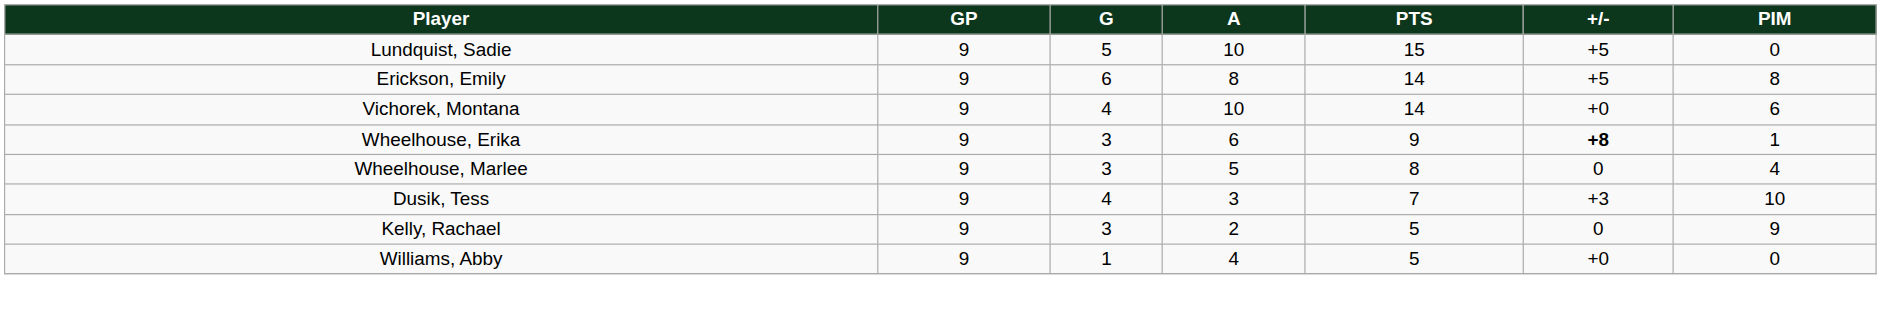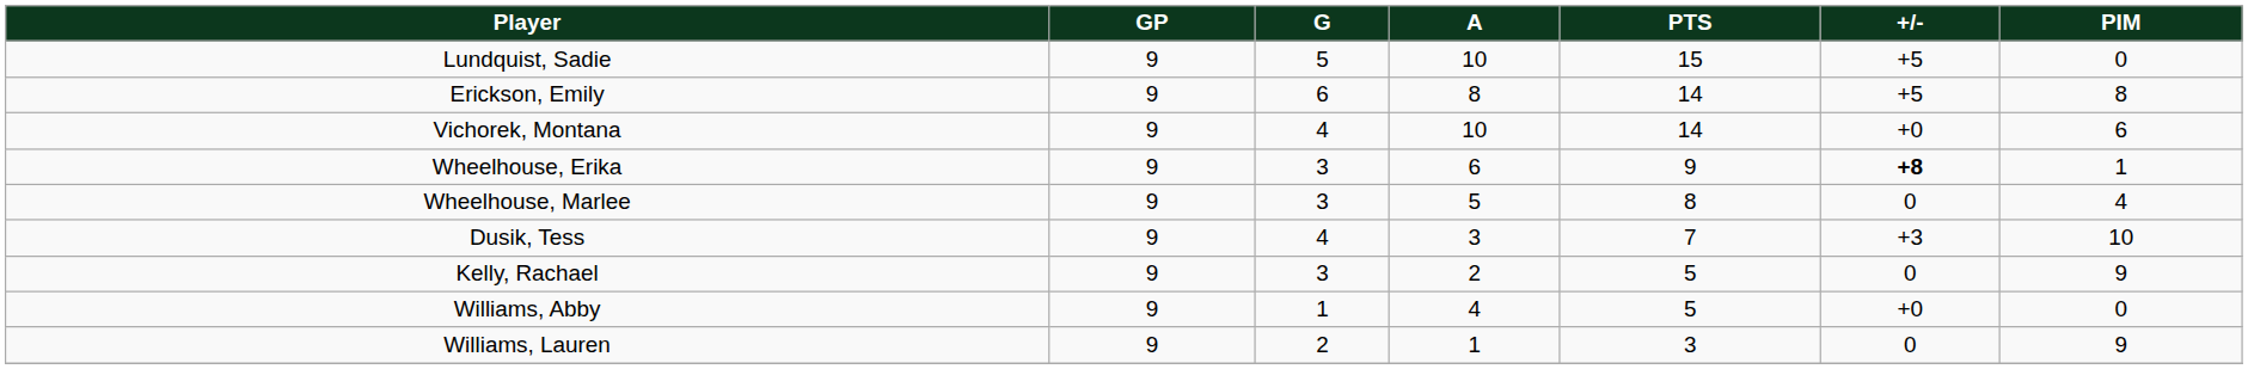+ row: Williams, Lauren | 9 | 2 | 1 | 3 | 0 | 9
